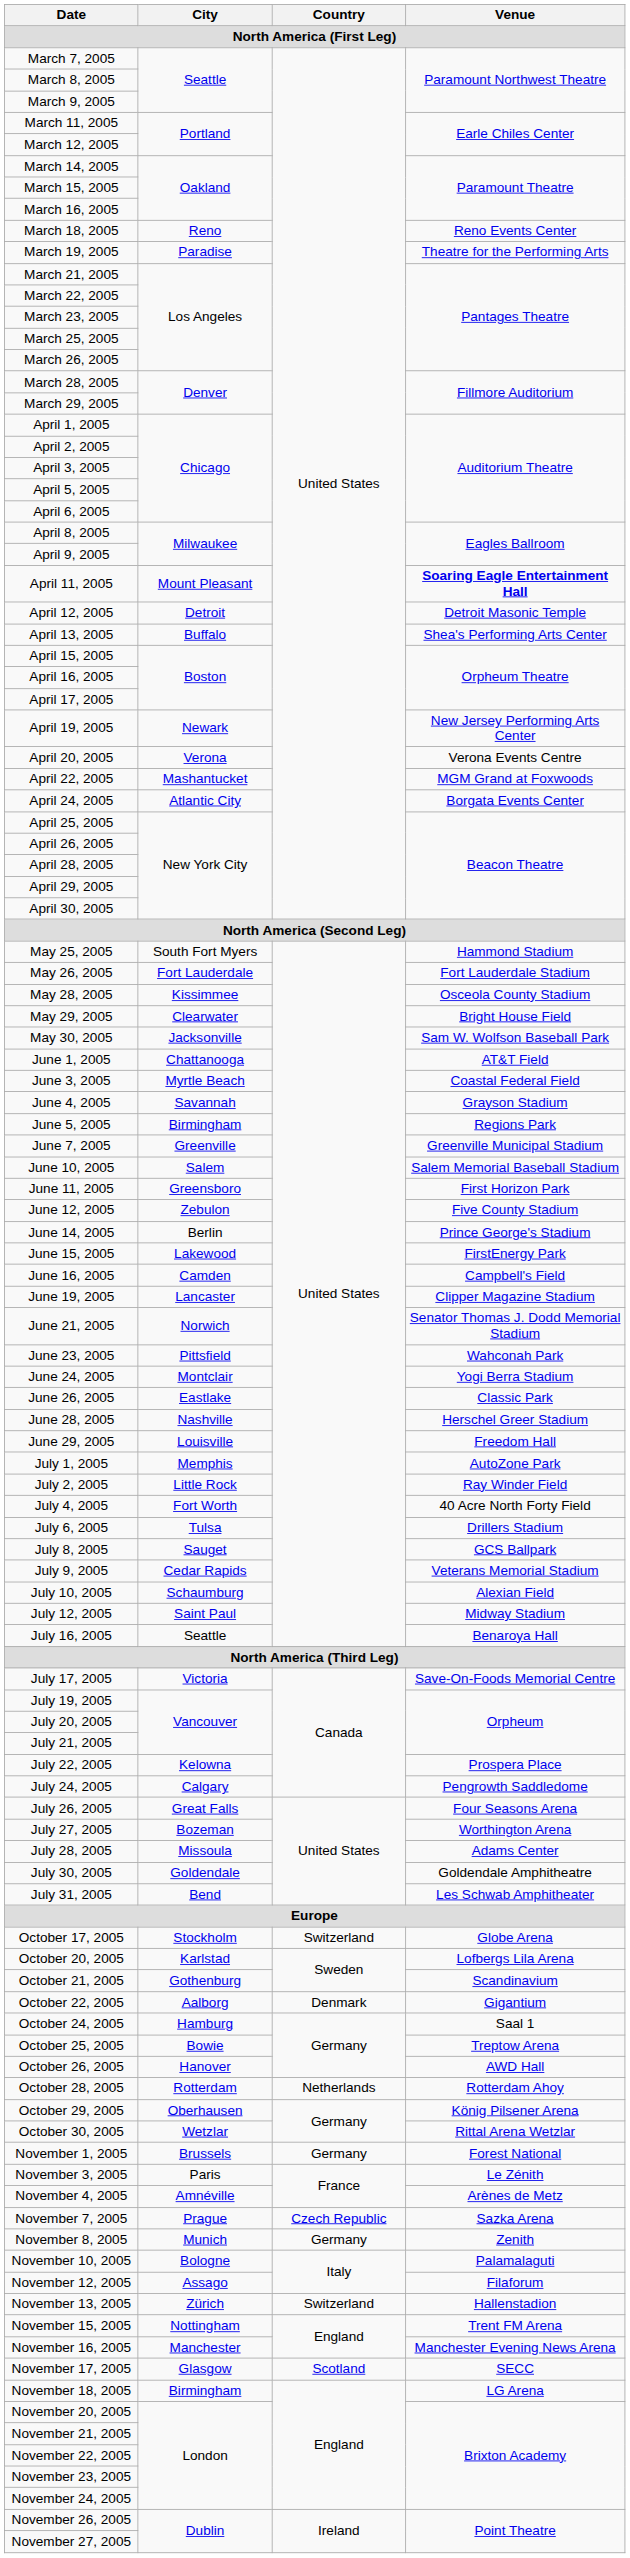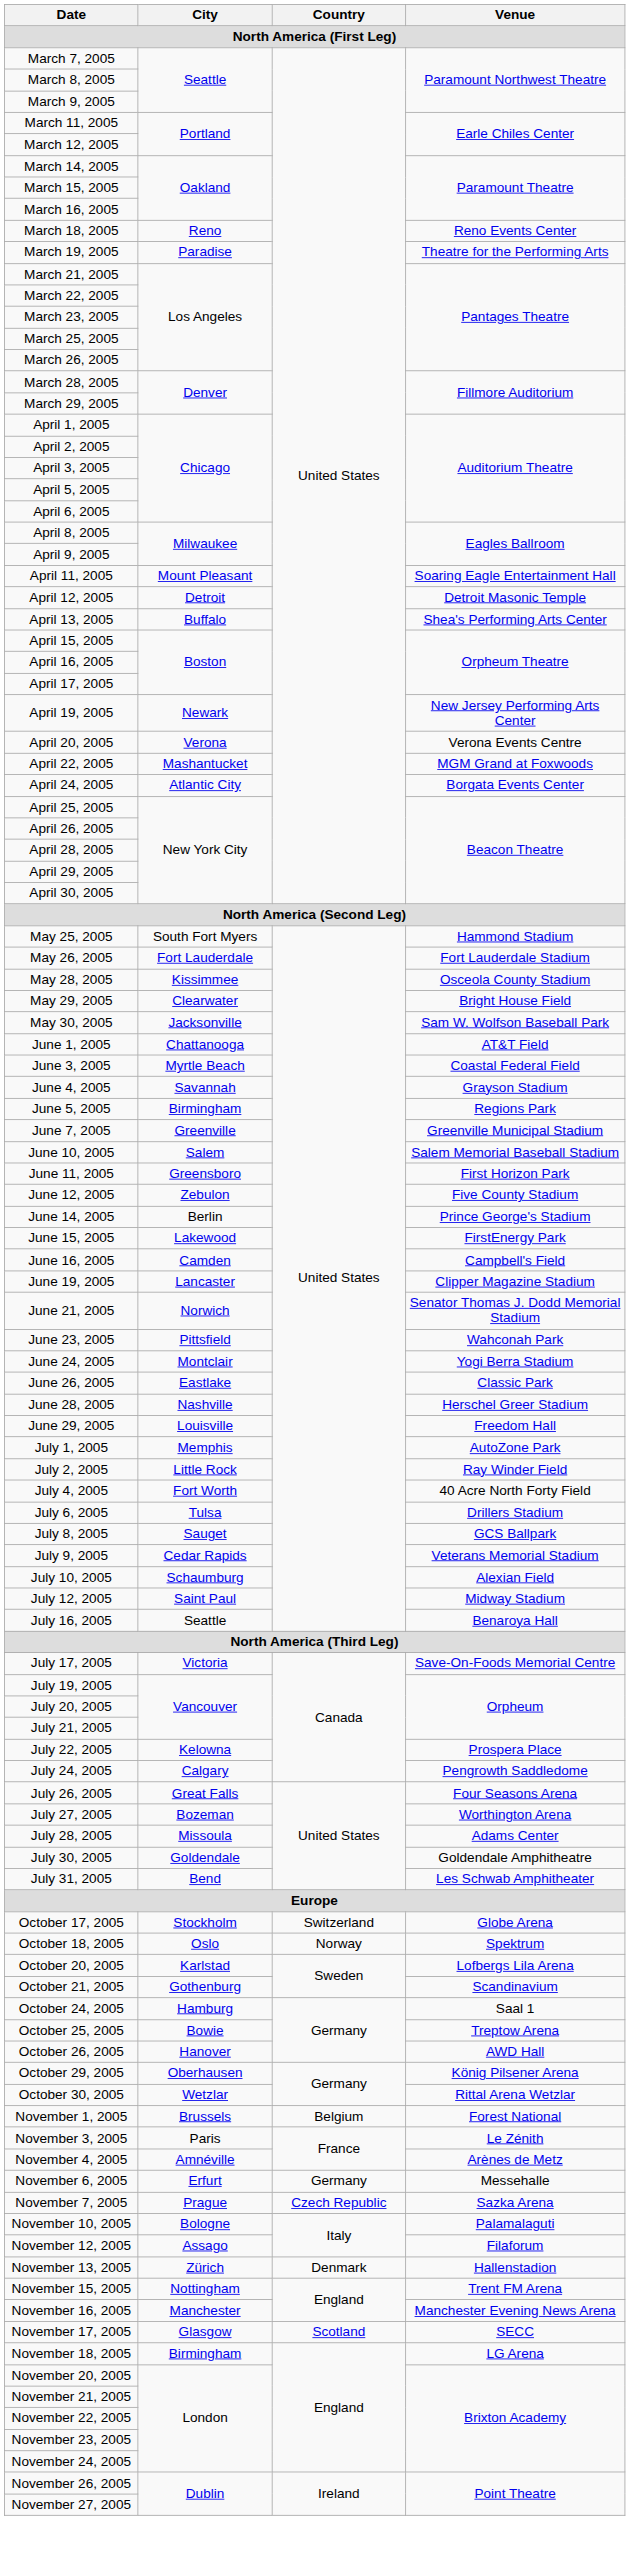April 11, 2005 | Venue: bold -> normal
+ row: October 18, 2005 | Oslo | Norway | Spektrum
- row: October 22, 2005 | Aalborg | Denmark | Gigantium
- row: October 28, 2005 | Rotterdam | Netherlands | Rotterdam Ahoy
November 1, 2005 | Country: Germany -> Belgium
+ row: November 6, 2005 | Erfurt | Germany | Messehalle
- row: November 8, 2005 | Munich | Germany | Zenith
November 13, 2005 | Country: Switzerland -> Denmark
